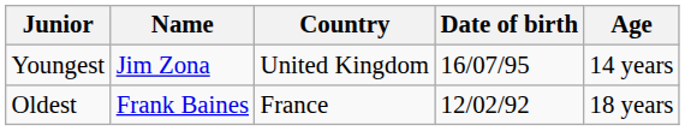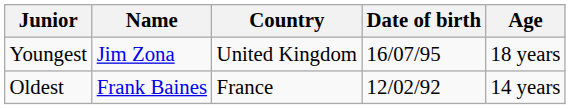Youngest | Age: 14 years -> 18 years
Oldest | Age: 18 years -> 14 years
